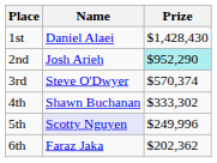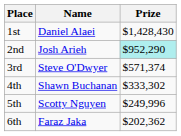3rd | Prize: $570,374 -> $571,374
5th | Name: lavender background -> no background
